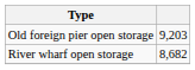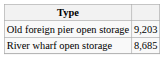River wharf open storage | column 2: 8,682 -> 8,685
